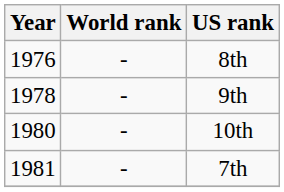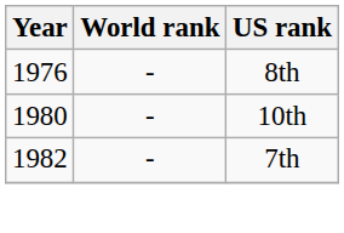- row: 1978 | - | 9th
7th | Year: 1981 -> 1982
